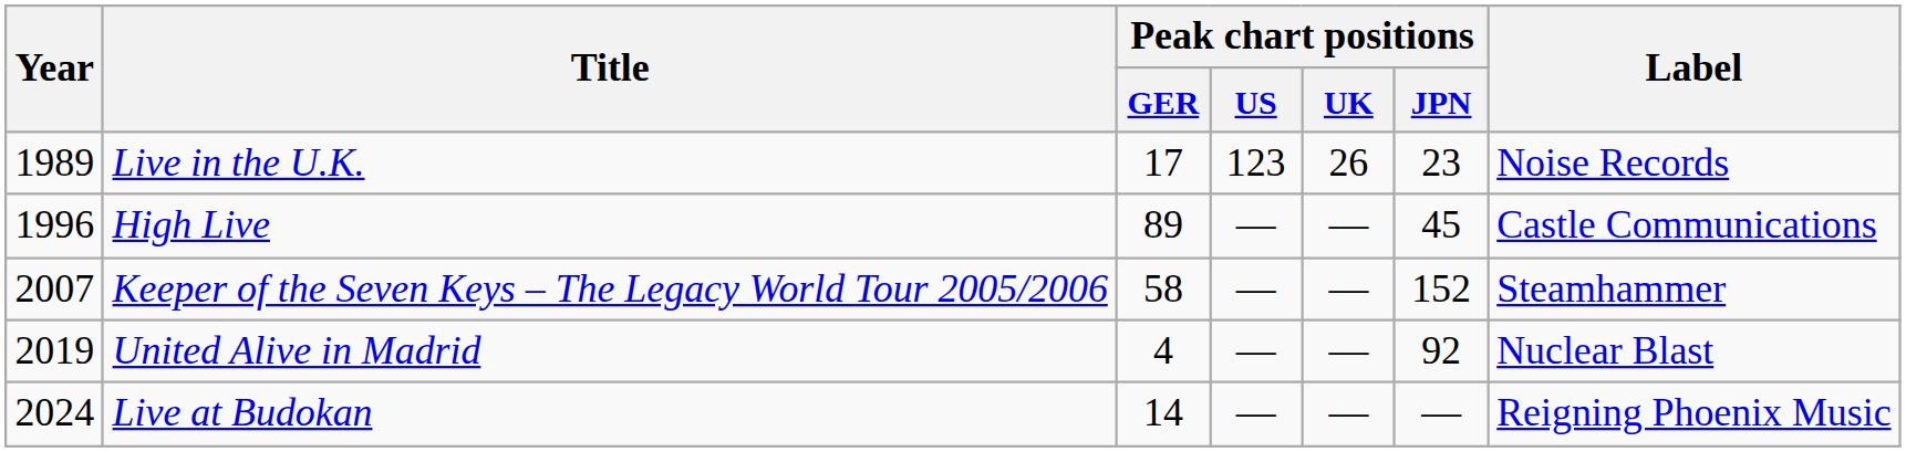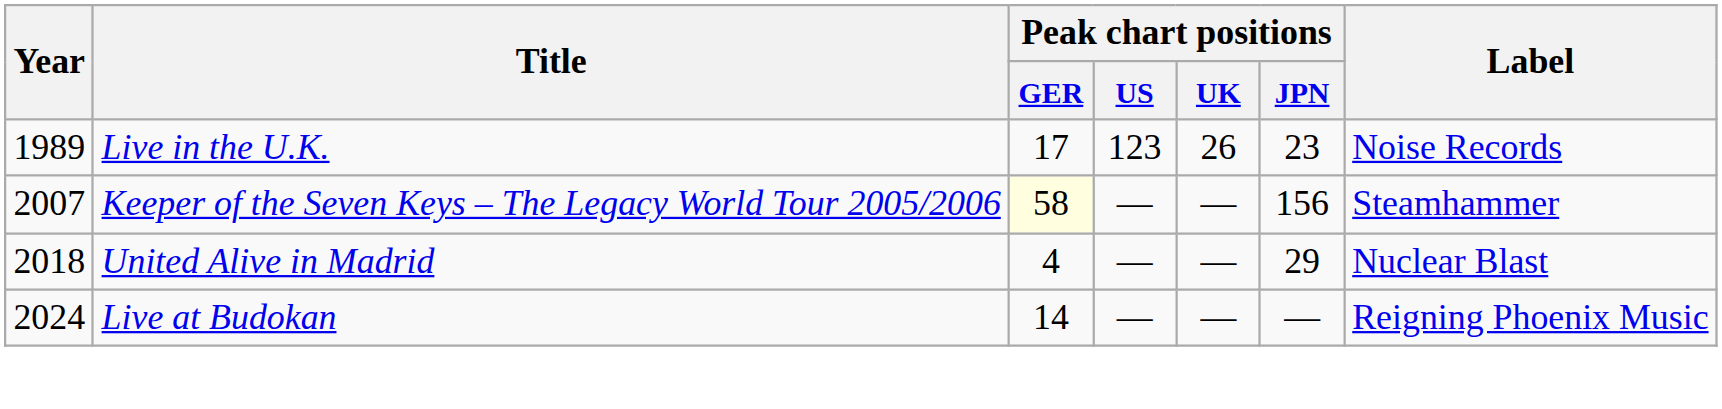- row: 1996 | High Live | 89 | — | — | 45 | Castle Communications
Keeper of the Seven Keys – The Legacy World Tour 2005/2006 | Peak chart positions / GER: no background -> lightyellow background
Keeper of the Seven Keys – The Legacy World Tour 2005/2006 | Peak chart positions / JPN: 152 -> 156
United Alive in Madrid | Year: 2019 -> 2018
United Alive in Madrid | Peak chart positions / JPN: 92 -> 29
